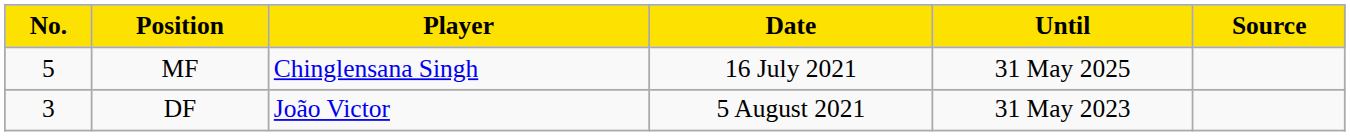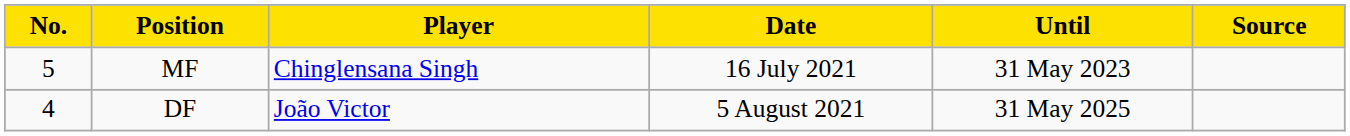MF | Until: 31 May 2025 -> 31 May 2023
DF | No.: 3 -> 4
DF | Until: 31 May 2023 -> 31 May 2025
